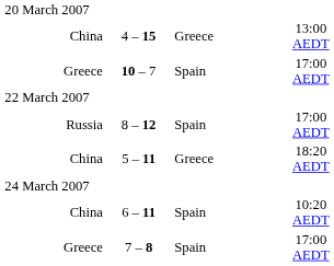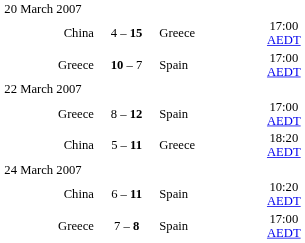4 – 15 | column 4: 13:00 AEDT -> 17:00 AEDT
8 – 12 | column 1: Russia -> Greece
